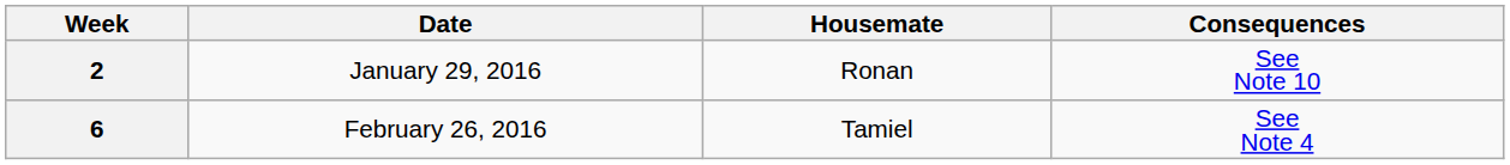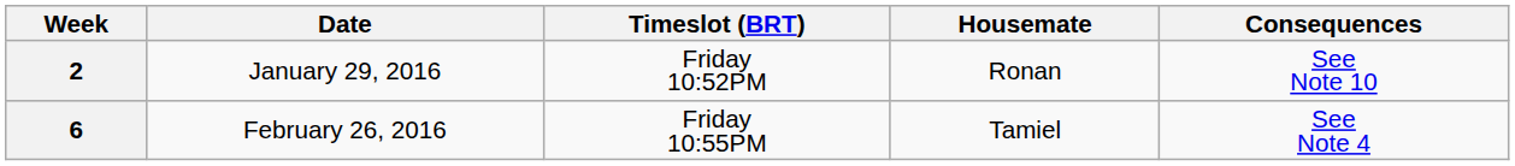+ column: Timeslot (BRT) | Friday 10:52PM | Friday 10:55PM
